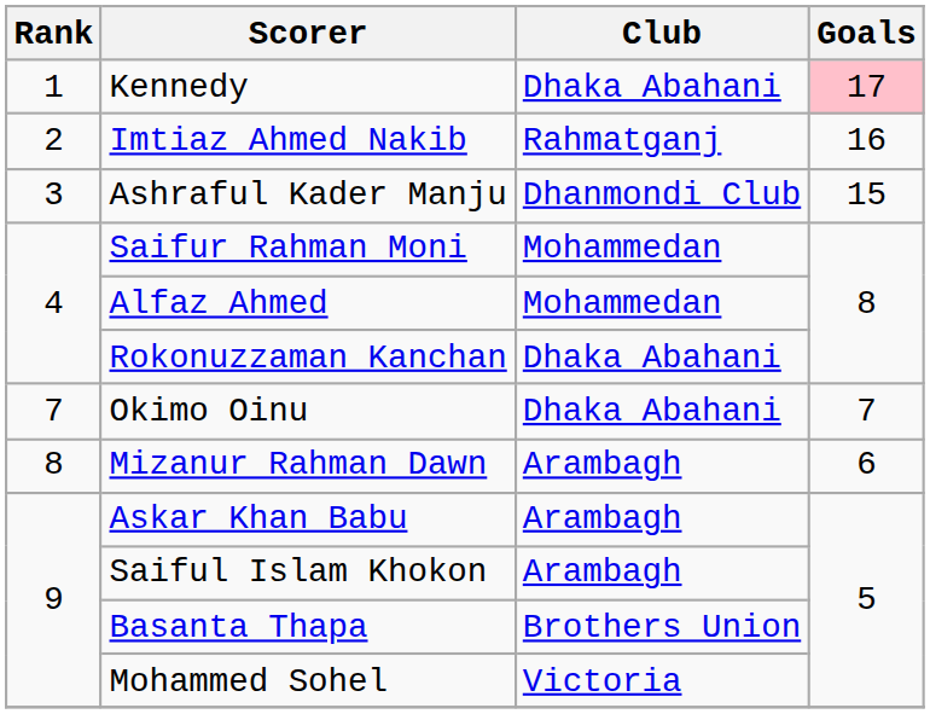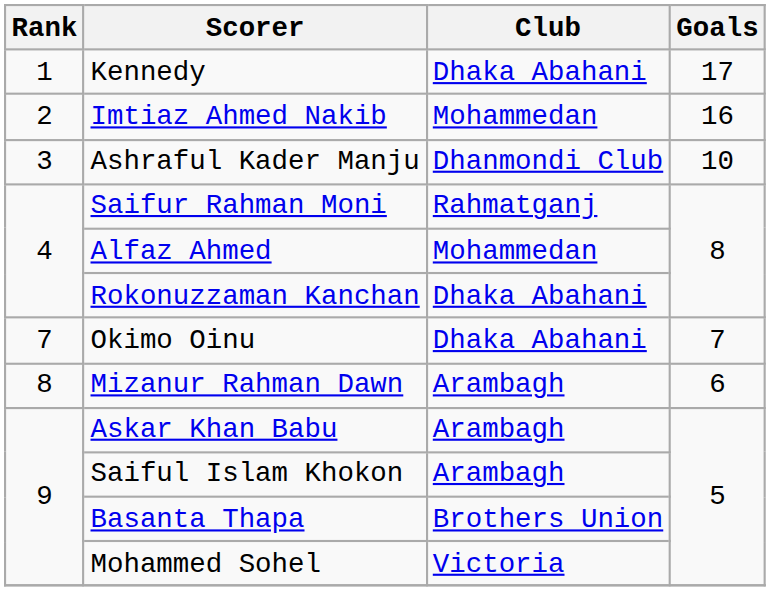Kennedy | Goals: pink background -> no background
Imtiaz Ahmed Nakib | Club: Rahmatganj -> Mohammedan
Ashraful Kader Manju | Goals: 15 -> 10
Saifur Rahman Moni | Club: Mohammedan -> Rahmatganj
